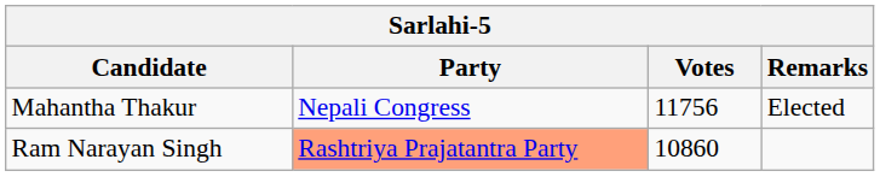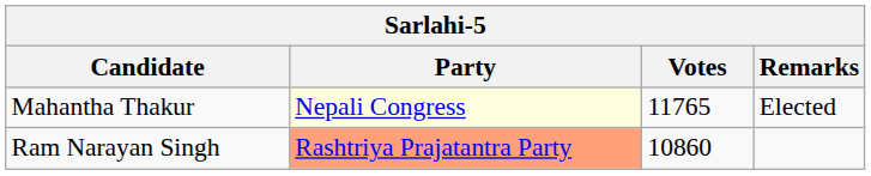Mahantha Thakur | Party: no background -> lightyellow background
Mahantha Thakur | Votes: 11756 -> 11765
